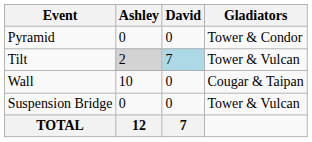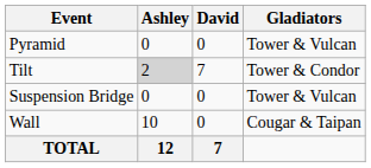Pyramid | Gladiators: Tower & Condor -> Tower & Vulcan
Tilt | David: lightblue background -> no background
Tilt | Gladiators: Tower & Vulcan -> Tower & Condor
rows swapped: Wall <-> Suspension Bridge
